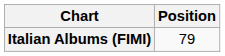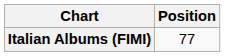Italian Albums (FIMI) | Position: 79 -> 77
